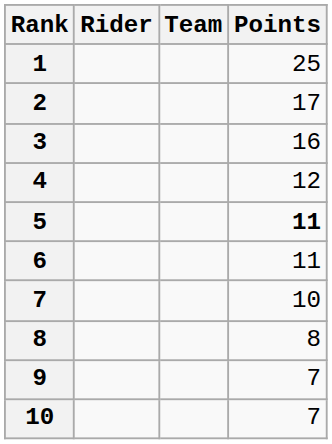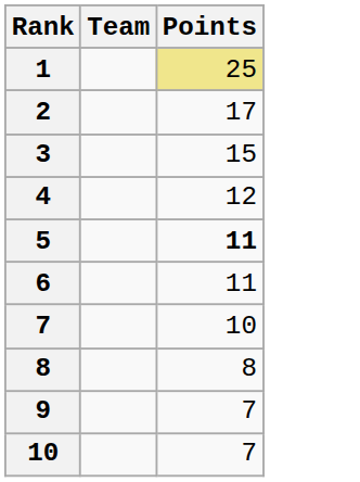- column: Rider
1 | Points: no background -> khaki background
3 | Points: 16 -> 15
